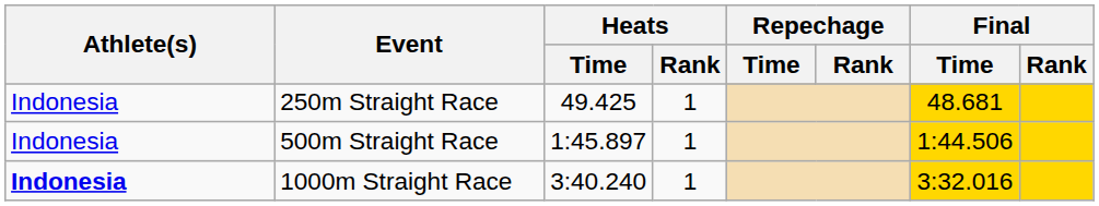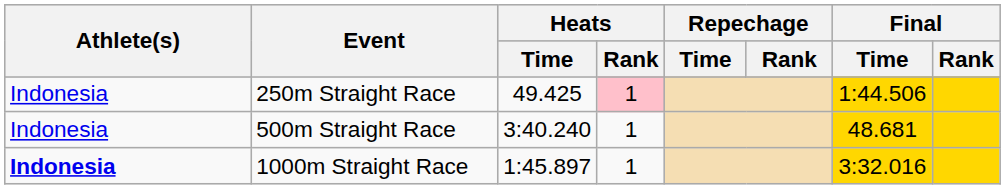250m Straight Race | Heats / Rank: no background -> pink background
250m Straight Race | Final / Time: 48.681 -> 1:44.506
500m Straight Race | Heats / Time: 1:45.897 -> 3:40.240
500m Straight Race | Final / Time: 1:44.506 -> 48.681
1000m Straight Race | Heats / Time: 3:40.240 -> 1:45.897
